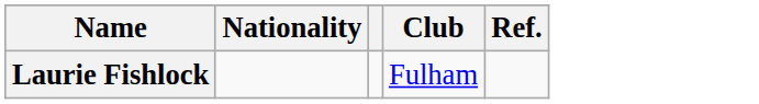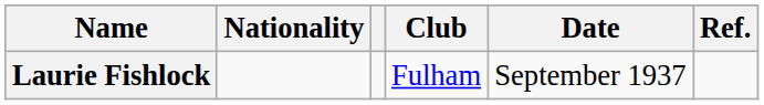+ column: Date | September 1937
